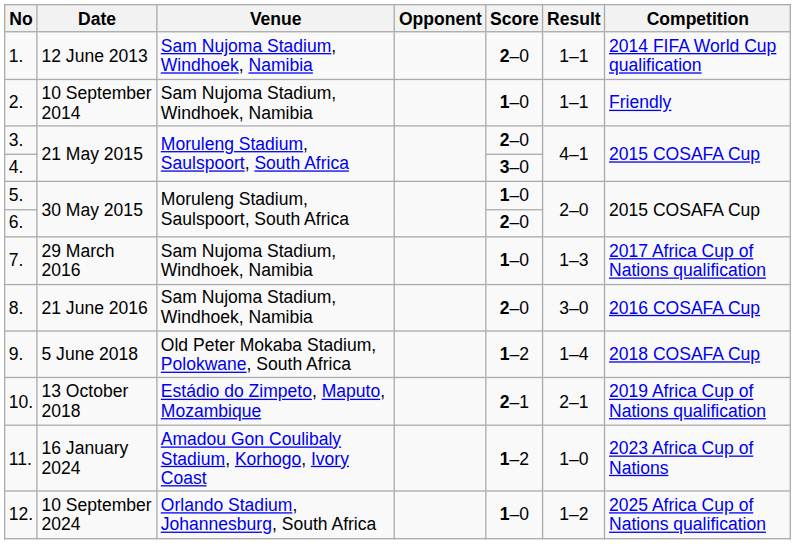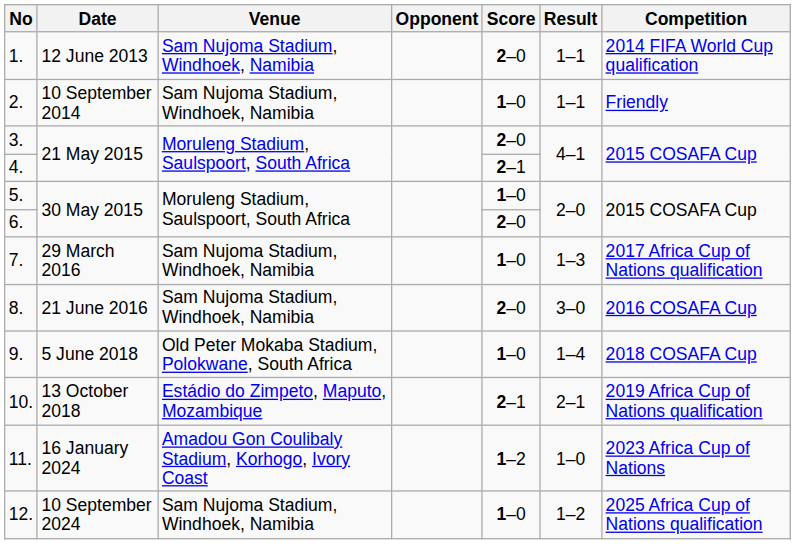4. | Score: 3–0 -> 2–1
9. | Score: 1–2 -> 1–0
12. | Venue: Orlando Stadium, Johannesburg, South Africa -> Sam Nujoma Stadium, Windhoek, Namibia
